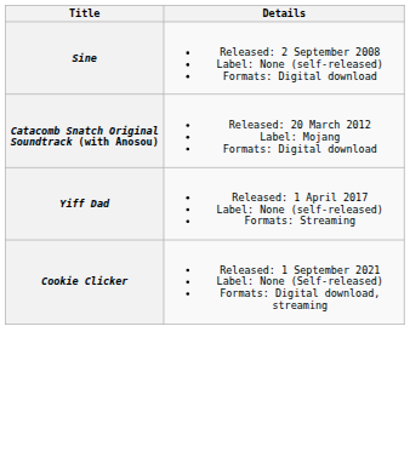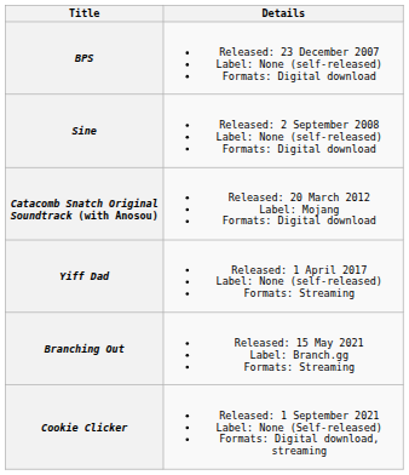+ row: BPS | Released: 23 December 2007 Label: None (self-released) Formats: Digital download
+ row: Branching Out | Released: 15 May 2021 Label: Branch.gg Formats: Streaming
